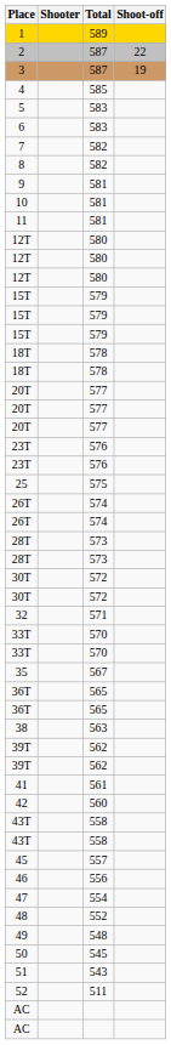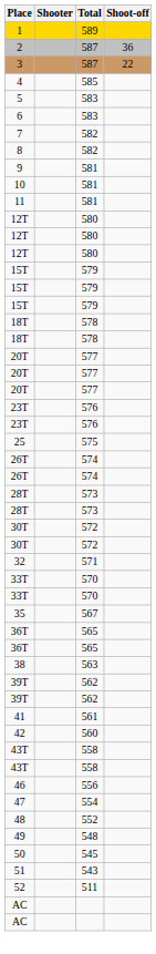2 | Shoot-off: 22 -> 36
3 | Shoot-off: 19 -> 22
- row: 45 | 557
